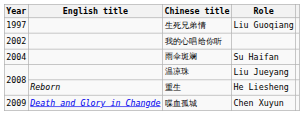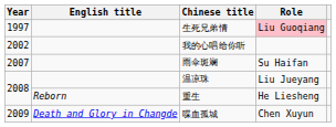生死兄弟情 | Role: no background -> pink background
雨伞斑斓 | Year: 2004 -> 2007
